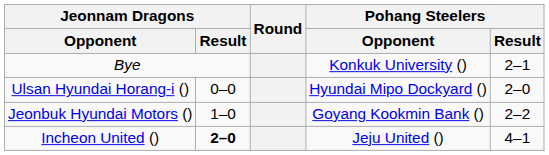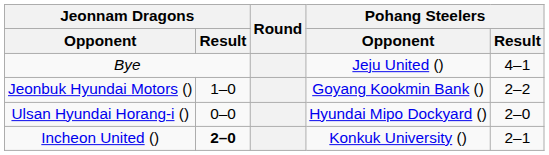Bye | Pohang Steelers / Opponent: Konkuk University () -> Jeju United ()
Bye | Pohang Steelers / Result: 2–1 -> 4–1
rows swapped: Jeonbuk Hyundai Motors () <-> Ulsan Hyundai Horang-i ()
Incheon United () | Pohang Steelers / Opponent: Jeju United () -> Konkuk University ()
Incheon United () | Pohang Steelers / Result: 4–1 -> 2–1
